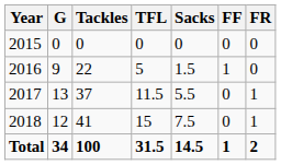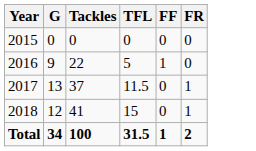- column: Sacks | 0 | 1.5 | 5.5 | 7.5 | 14.5
